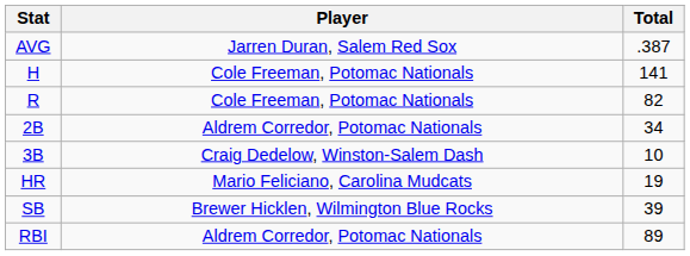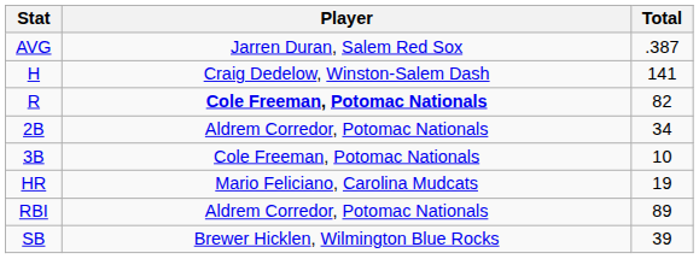H | Player: Cole Freeman, Potomac Nationals -> Craig Dedelow, Winston-Salem Dash
R | Player: normal -> bold
3B | Player: Craig Dedelow, Winston-Salem Dash -> Cole Freeman, Potomac Nationals
rows swapped: RBI <-> SB
